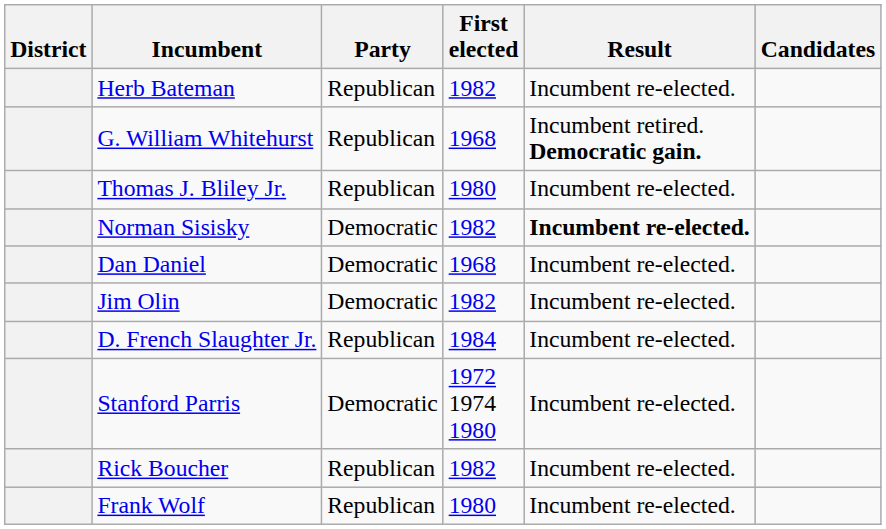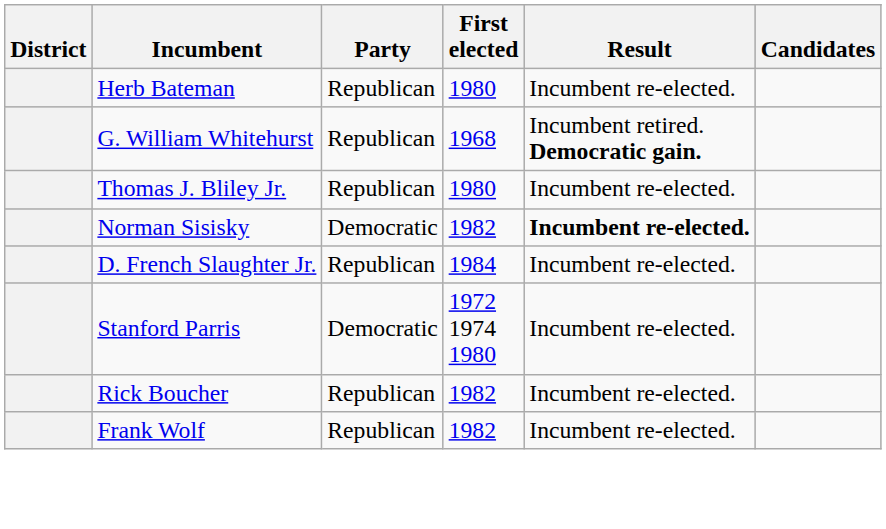Herb Bateman | First elected: 1982 -> 1980
- row: Dan Daniel | Democratic | 1968 | Incumbent re-elected.
- row: Jim Olin | Democratic | 1982 | Incumbent re-elected.
Frank Wolf | First elected: 1980 -> 1982
